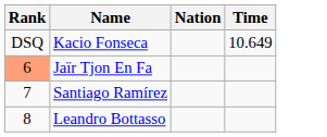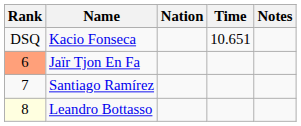+ column: Notes
Kacio Fonseca | Time: 10.649 -> 10.651
Leandro Bottasso | Rank: no background -> lightyellow background
